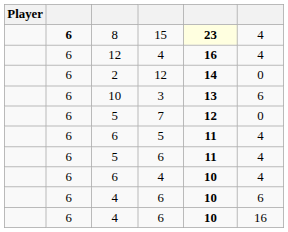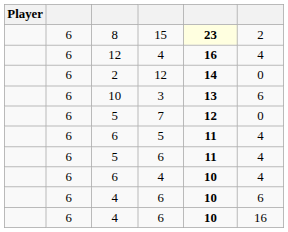8 | column 2: bold -> normal
8 | column 6: 4 -> 2
